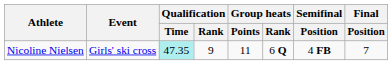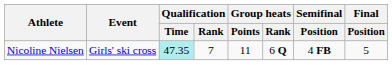Nicoline Nielsen | Qualification / Rank: 9 -> 7
Nicoline Nielsen | Final / Position: 7 -> 5
